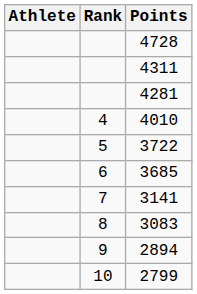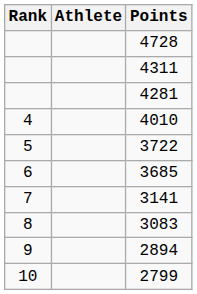columns swapped: Rank <-> Athlete
